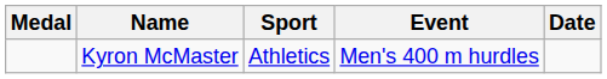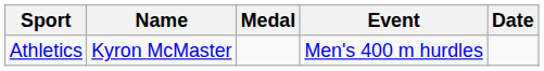columns swapped: Medal <-> Sport
